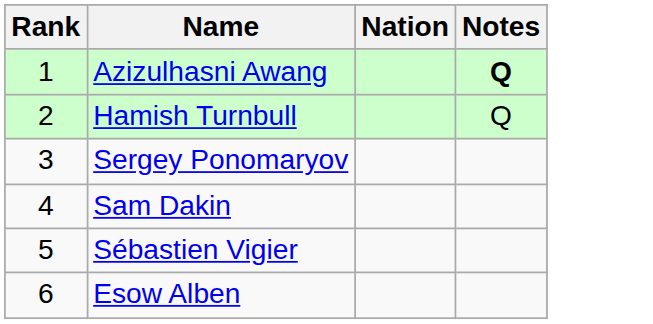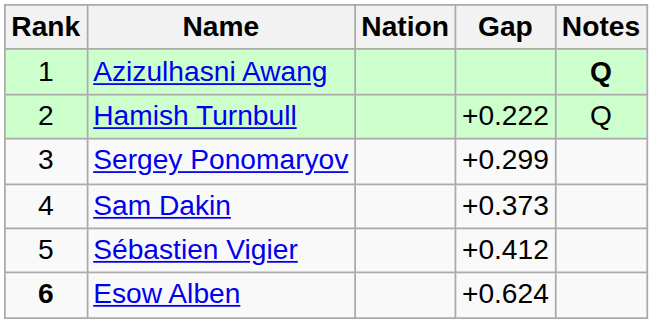+ column: Gap | +0.222 | +0.299 | +0.373 | +0.412 | +0.624
Esow Alben | Rank: normal -> bold
